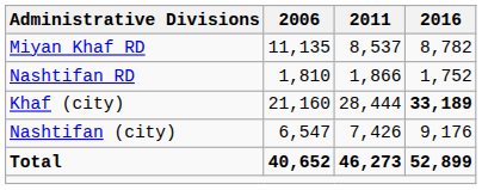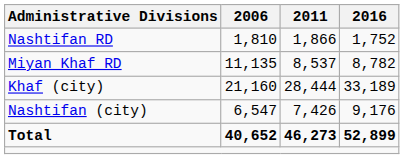rows swapped: Miyan Khaf RD <-> Nashtifan RD
Khaf (city) | 2016: bold -> normal
